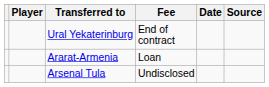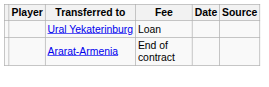Ural Yekaterinburg | Fee: End of contract -> Loan
Ararat-Armenia | Fee: Loan -> End of contract
- row: Arsenal Tula | Undisclosed
